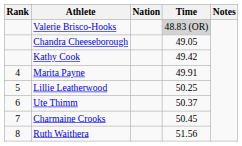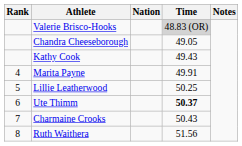Kathy Cook | Time: 49.42 -> 49.43
Ute Thimm | Time: normal -> bold
Charmaine Crooks | Time: 50.45 -> 50.43
